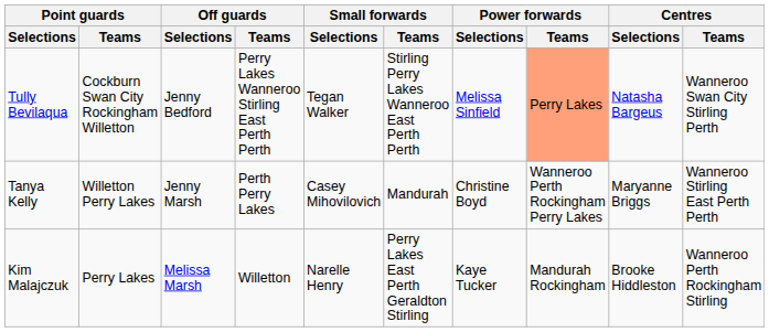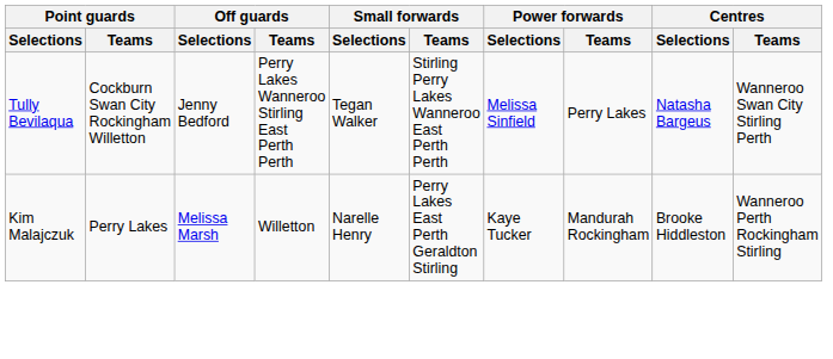Tully Bevilaqua | Power forwards / Teams: lightsalmon background -> no background
- row: Tanya Kelly | Willetton Perry Lakes | Jenny Marsh | Perth Perry Lakes | Casey Mihovilovich | Mandurah | Christine Boyd | Wanneroo Perth Rockingham Perry Lakes | Maryanne Briggs | Wanneroo Stirling East Perth Perth
